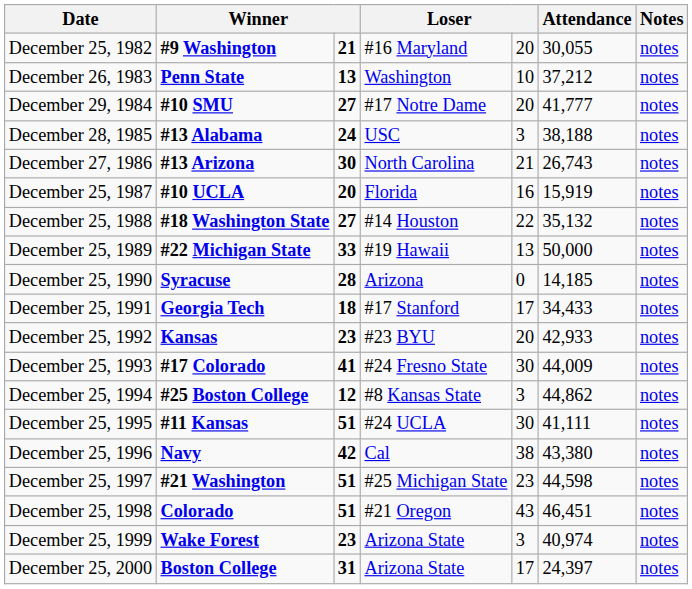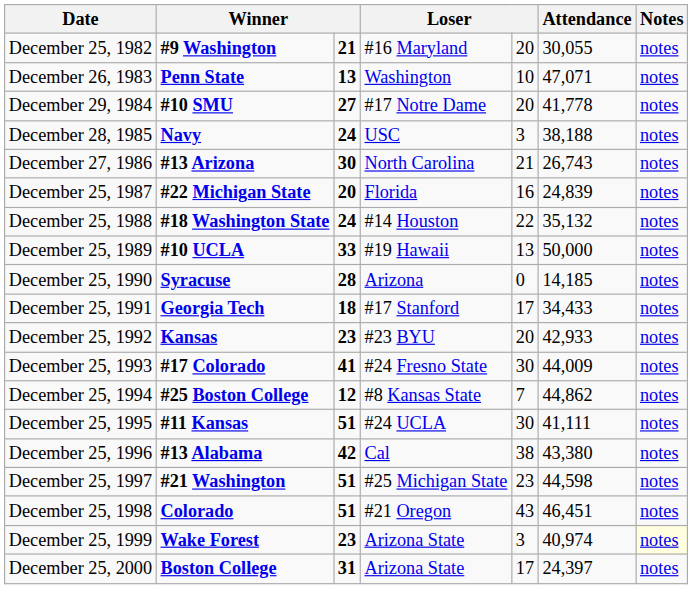December 26, 1983 | Attendance: 37,212 -> 47,071
December 29, 1984 | Attendance: 41,777 -> 41,778
December 28, 1985 | column 2: #13 Alabama -> Navy
December 25, 1987 | column 2: #10 UCLA -> #22 Michigan State
December 25, 1987 | Attendance: 15,919 -> 24,839
December 25, 1988 | column 3: 27 -> 24
December 25, 1989 | column 2: #22 Michigan State -> #10 UCLA
December 25, 1994 | column 5: 3 -> 7
December 25, 1996 | column 2: Navy -> #13 Alabama
December 25, 1999 | Notes: no background -> lightyellow background
